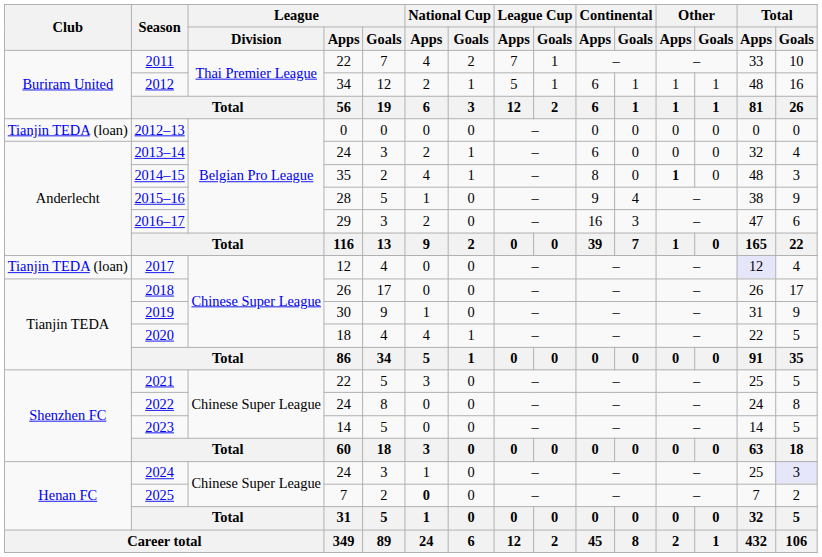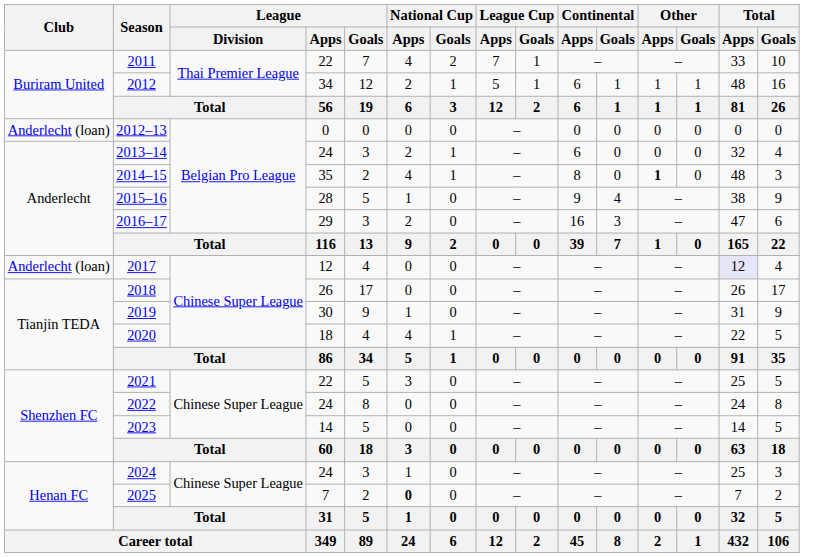2012–13 | Club: Tianjin TEDA (loan) -> Anderlecht (loan)
2017 | Club: Tianjin TEDA (loan) -> Anderlecht (loan)
2024 | Total / Goals: lavender background -> no background
